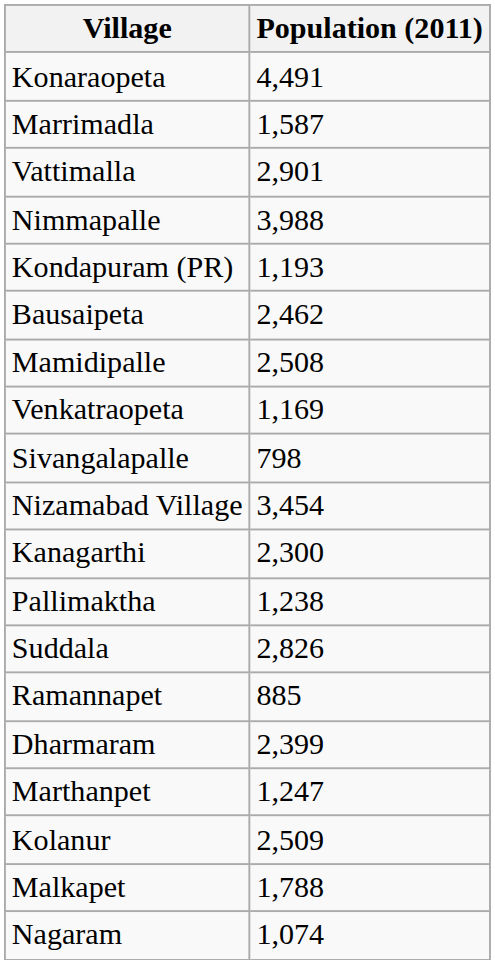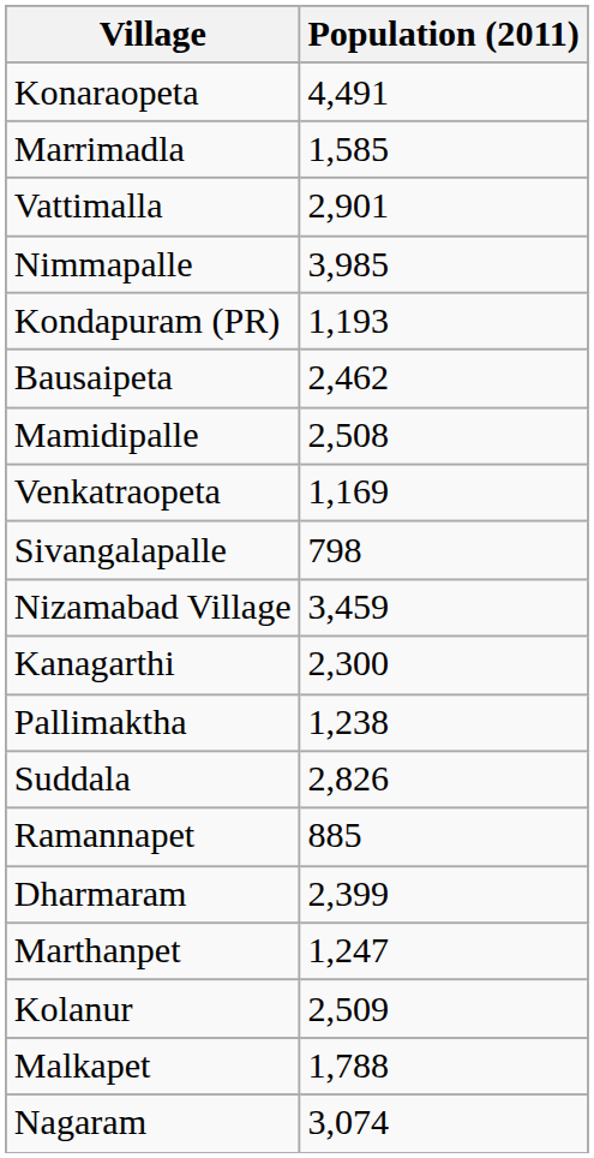Marrimadla | Population (2011): 1,587 -> 1,585
Nimmapalle | Population (2011): 3,988 -> 3,985
Nizamabad Village | Population (2011): 3,454 -> 3,459
Nagaram | Population (2011): 1,074 -> 3,074
